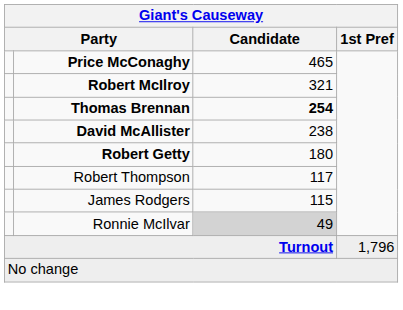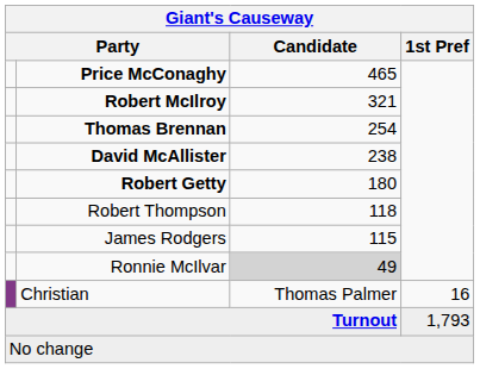Thomas Brennan | Candidate: bold -> normal
Robert Thompson | Candidate: 117 -> 118
+ row: Christian | Thomas Palmer | 16
Turnout | 1st Pref: 1,796 -> 1,793
